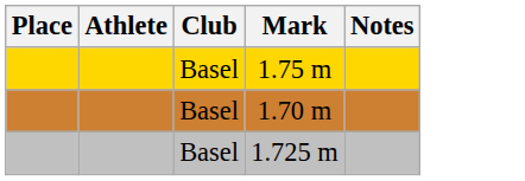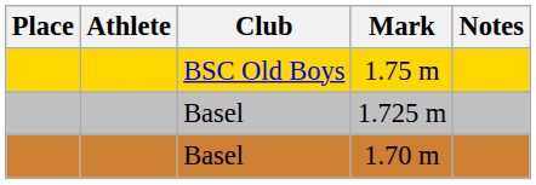1.75 m | Club: Basel -> BSC Old Boys
rows swapped: 1.725 m <-> 1.70 m
